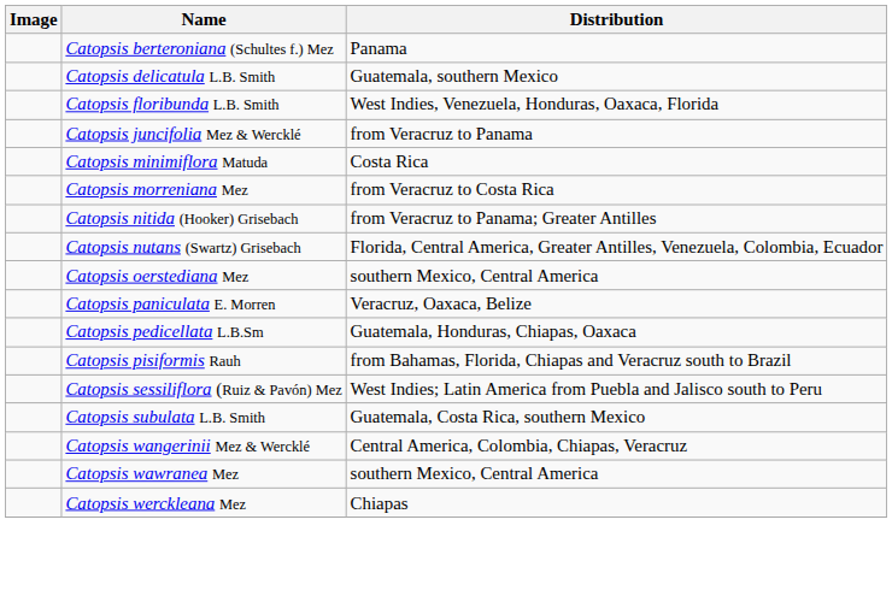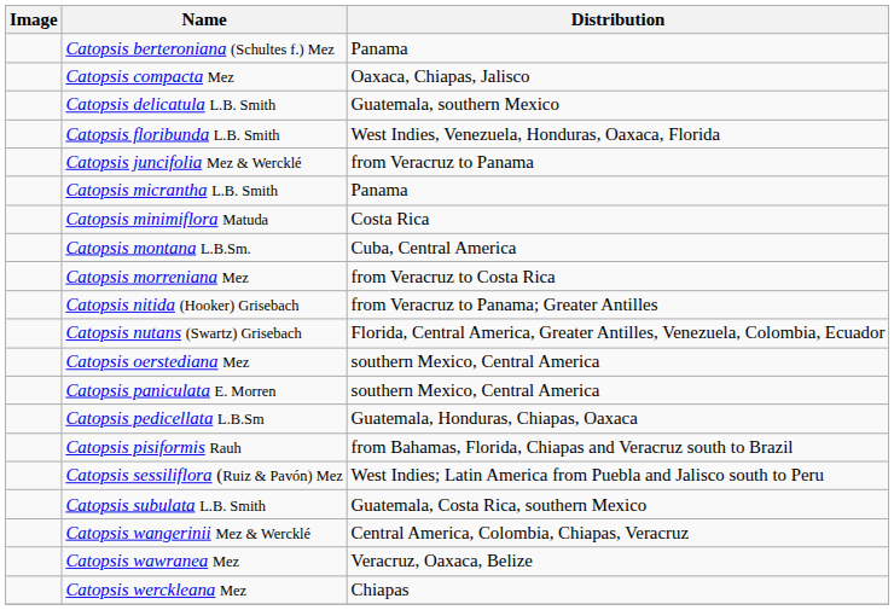+ row: Catopsis compacta Mez | Oaxaca, Chiapas, Jalisco
+ row: Catopsis micrantha L.B. Smith | Panama
+ row: Catopsis montana L.B.Sm. | Cuba, Central America
Catopsis paniculata E. Morren | Distribution: Veracruz, Oaxaca, Belize -> southern Mexico, Central America
Catopsis wawranea Mez | Distribution: southern Mexico, Central America -> Veracruz, Oaxaca, Belize
